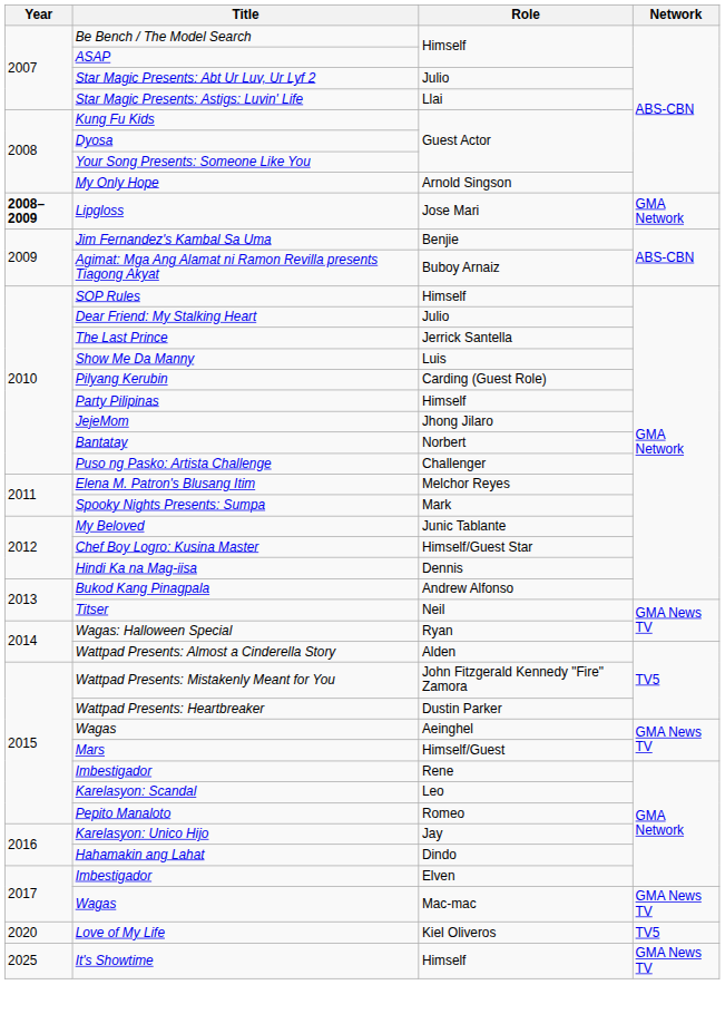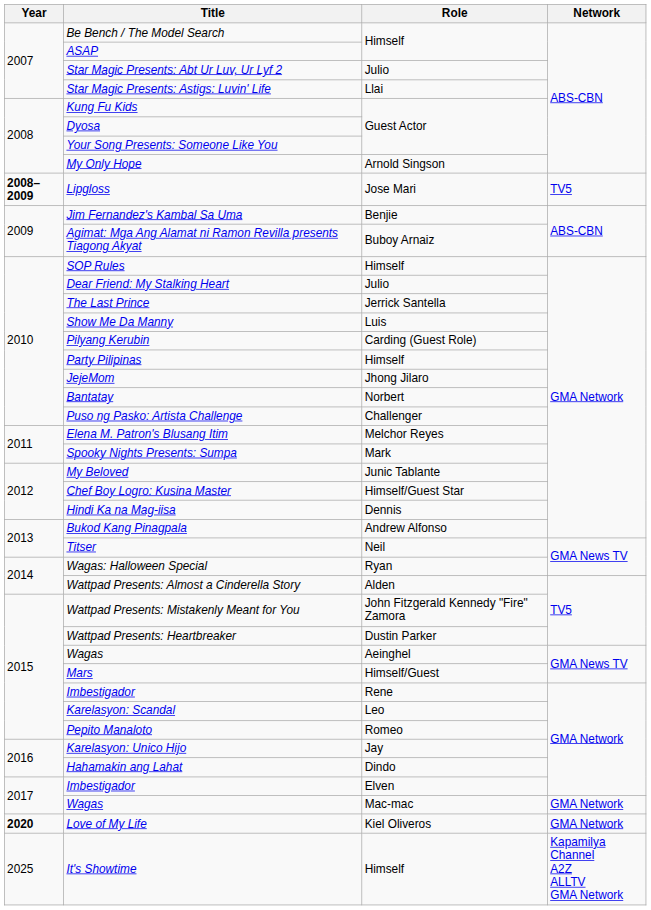Lipgloss | Network: GMA Network -> TV5
Wagas / Mac-mac | Network: GMA News TV -> GMA Network
Love of My Life | Year: normal -> bold
Love of My Life | Network: TV5 -> GMA Network
It's Showtime | Network: GMA News TV -> Kapamilya Channel A2Z ALLTV GMA Network
